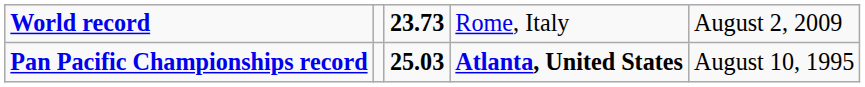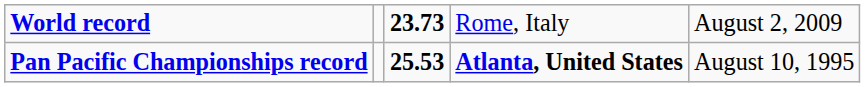Pan Pacific Championships record | column 3: 25.03 -> 25.53
